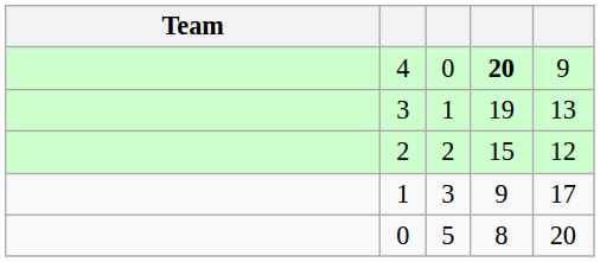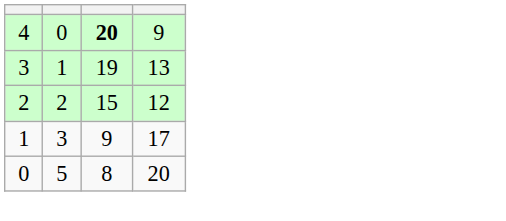- column: Team
